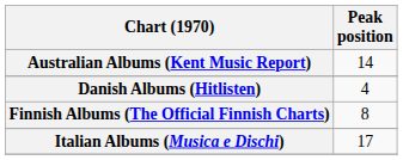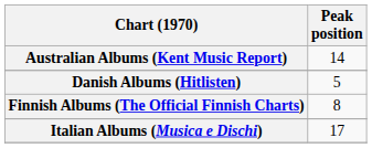Danish Albums (Hitlisten) | Peak position: 4 -> 5
